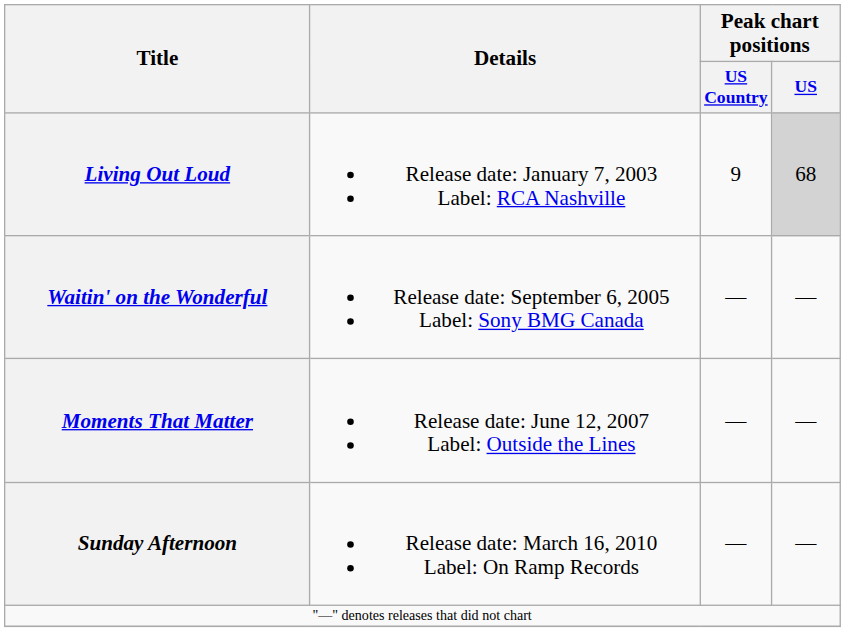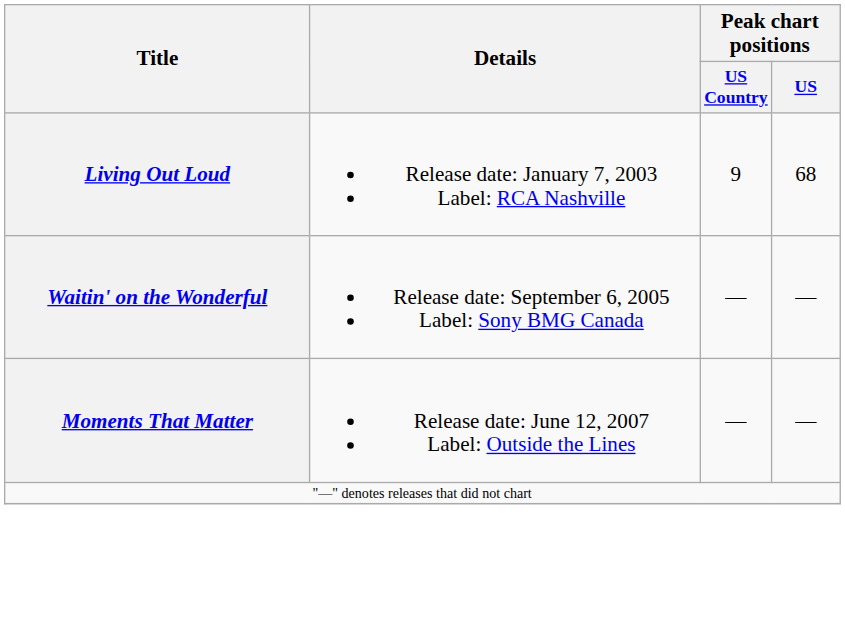Living Out Loud | Peak chart positions / US: lightgrey background -> no background
- row: Sunday Afternoon | Release date: March 16, 2010 Label: On Ramp Records | — | —
